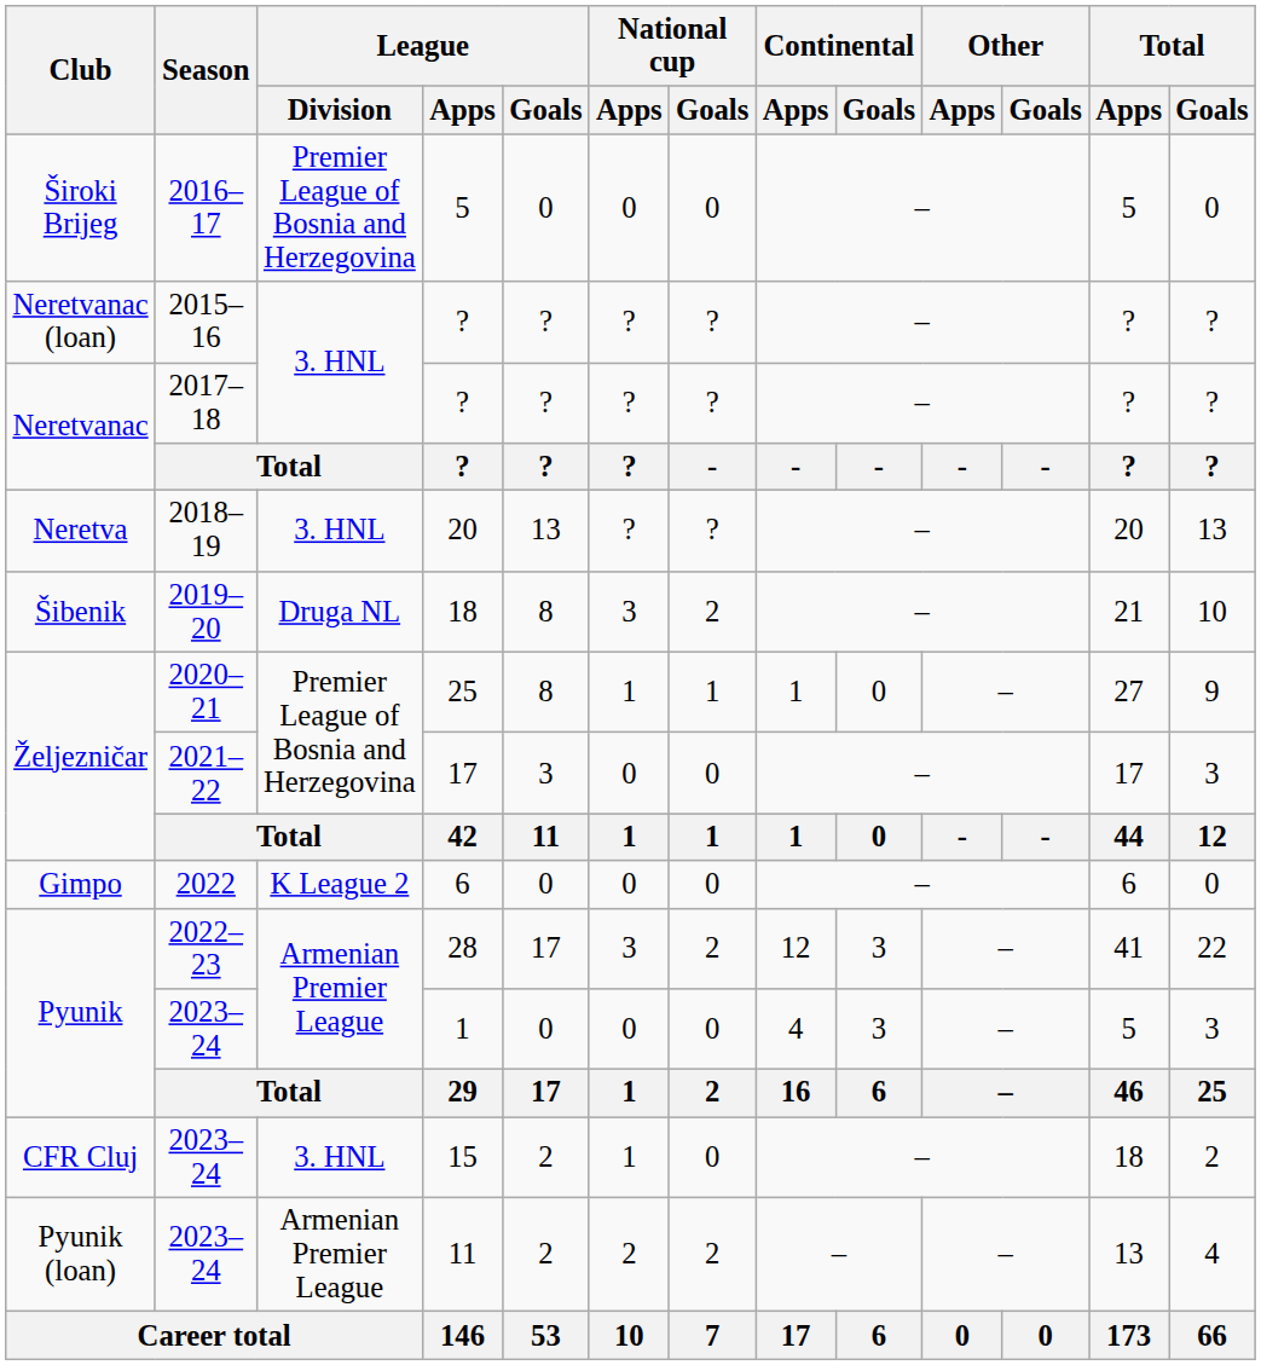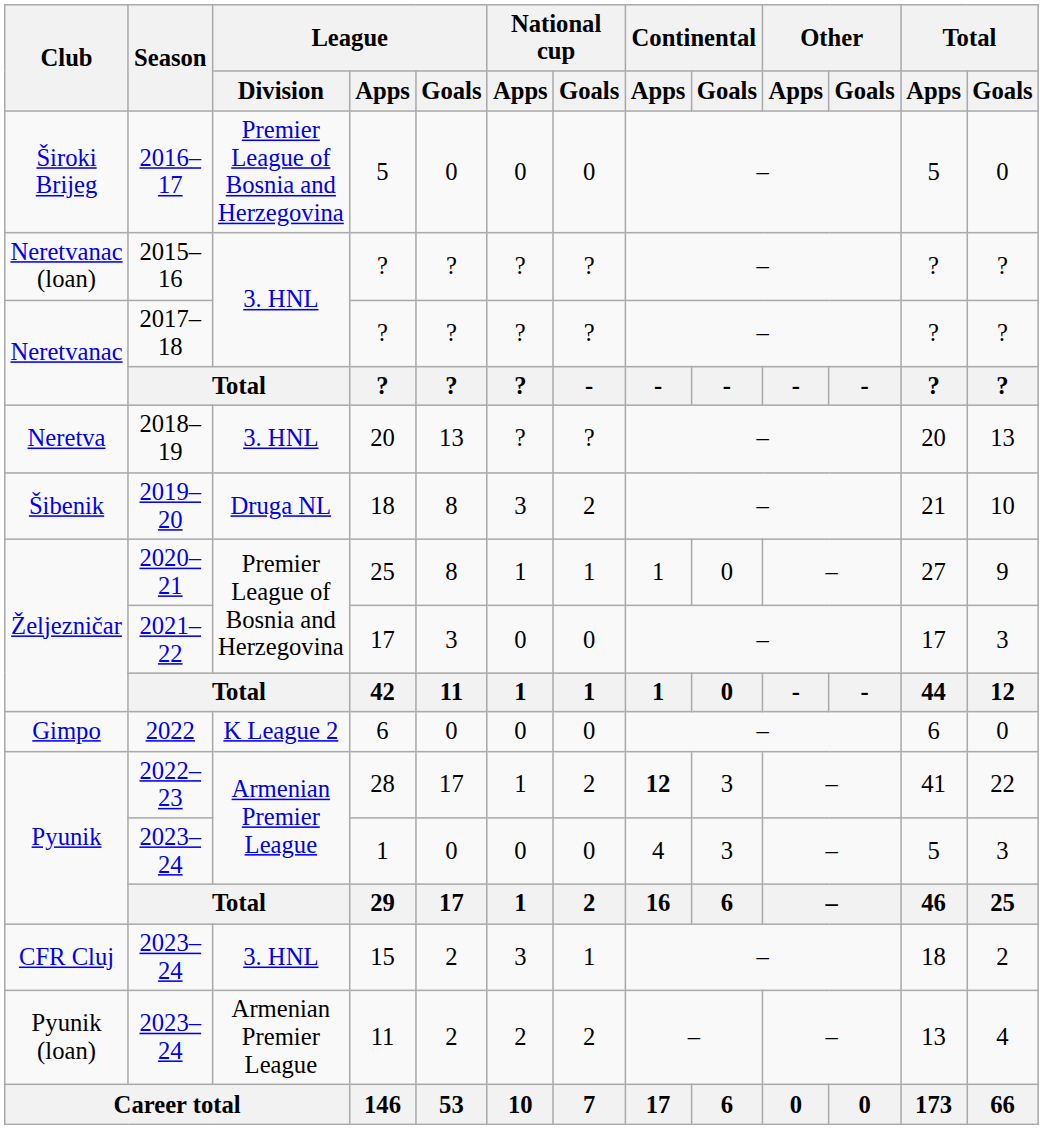28 | National cup / Apps: 3 -> 1
28 | Continental / Apps: normal -> bold
15 | National cup / Apps: 1 -> 3
15 | National cup / Goals: 0 -> 1
